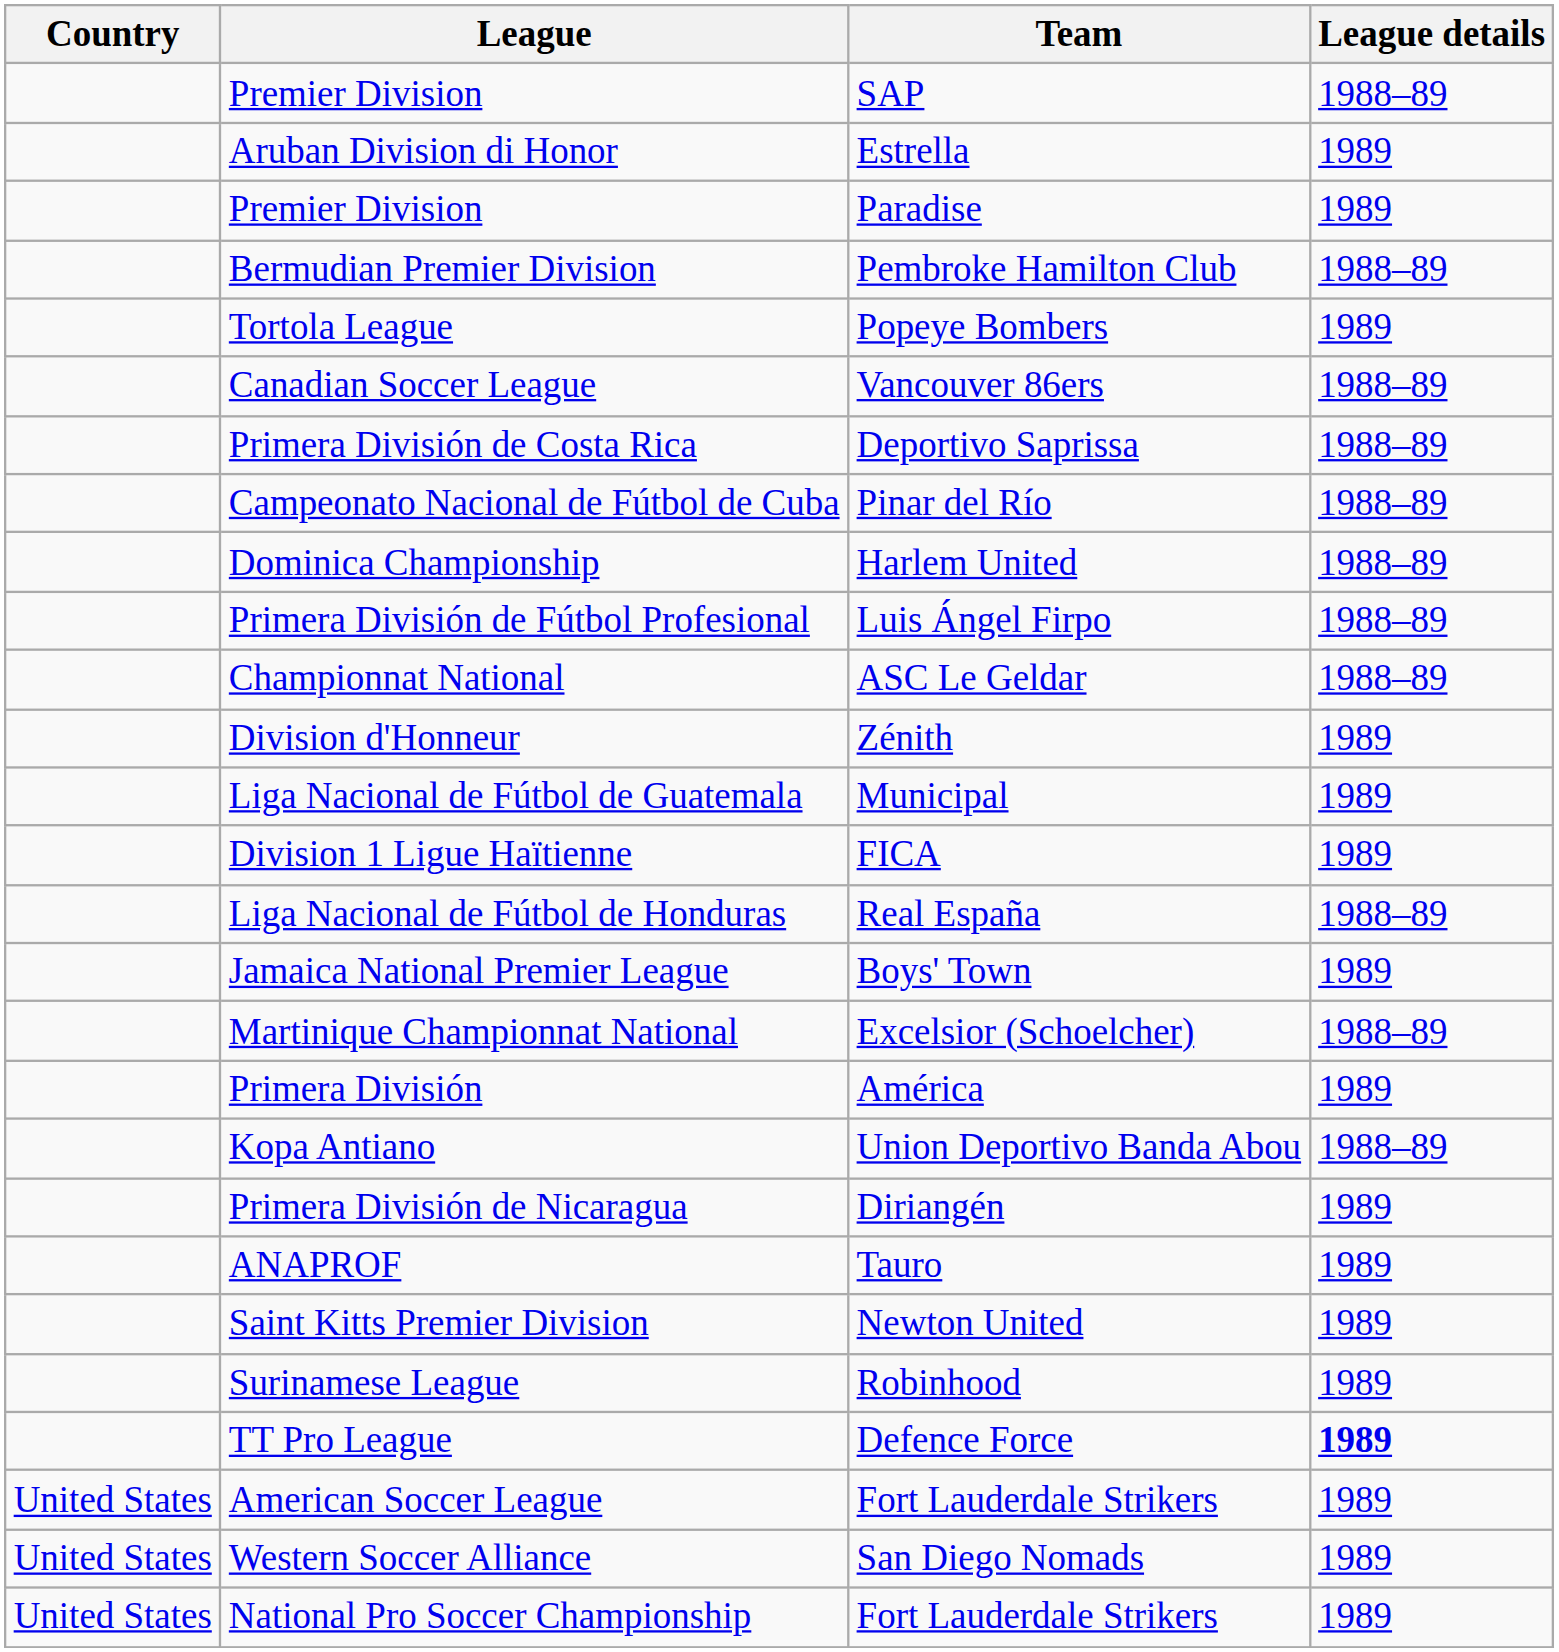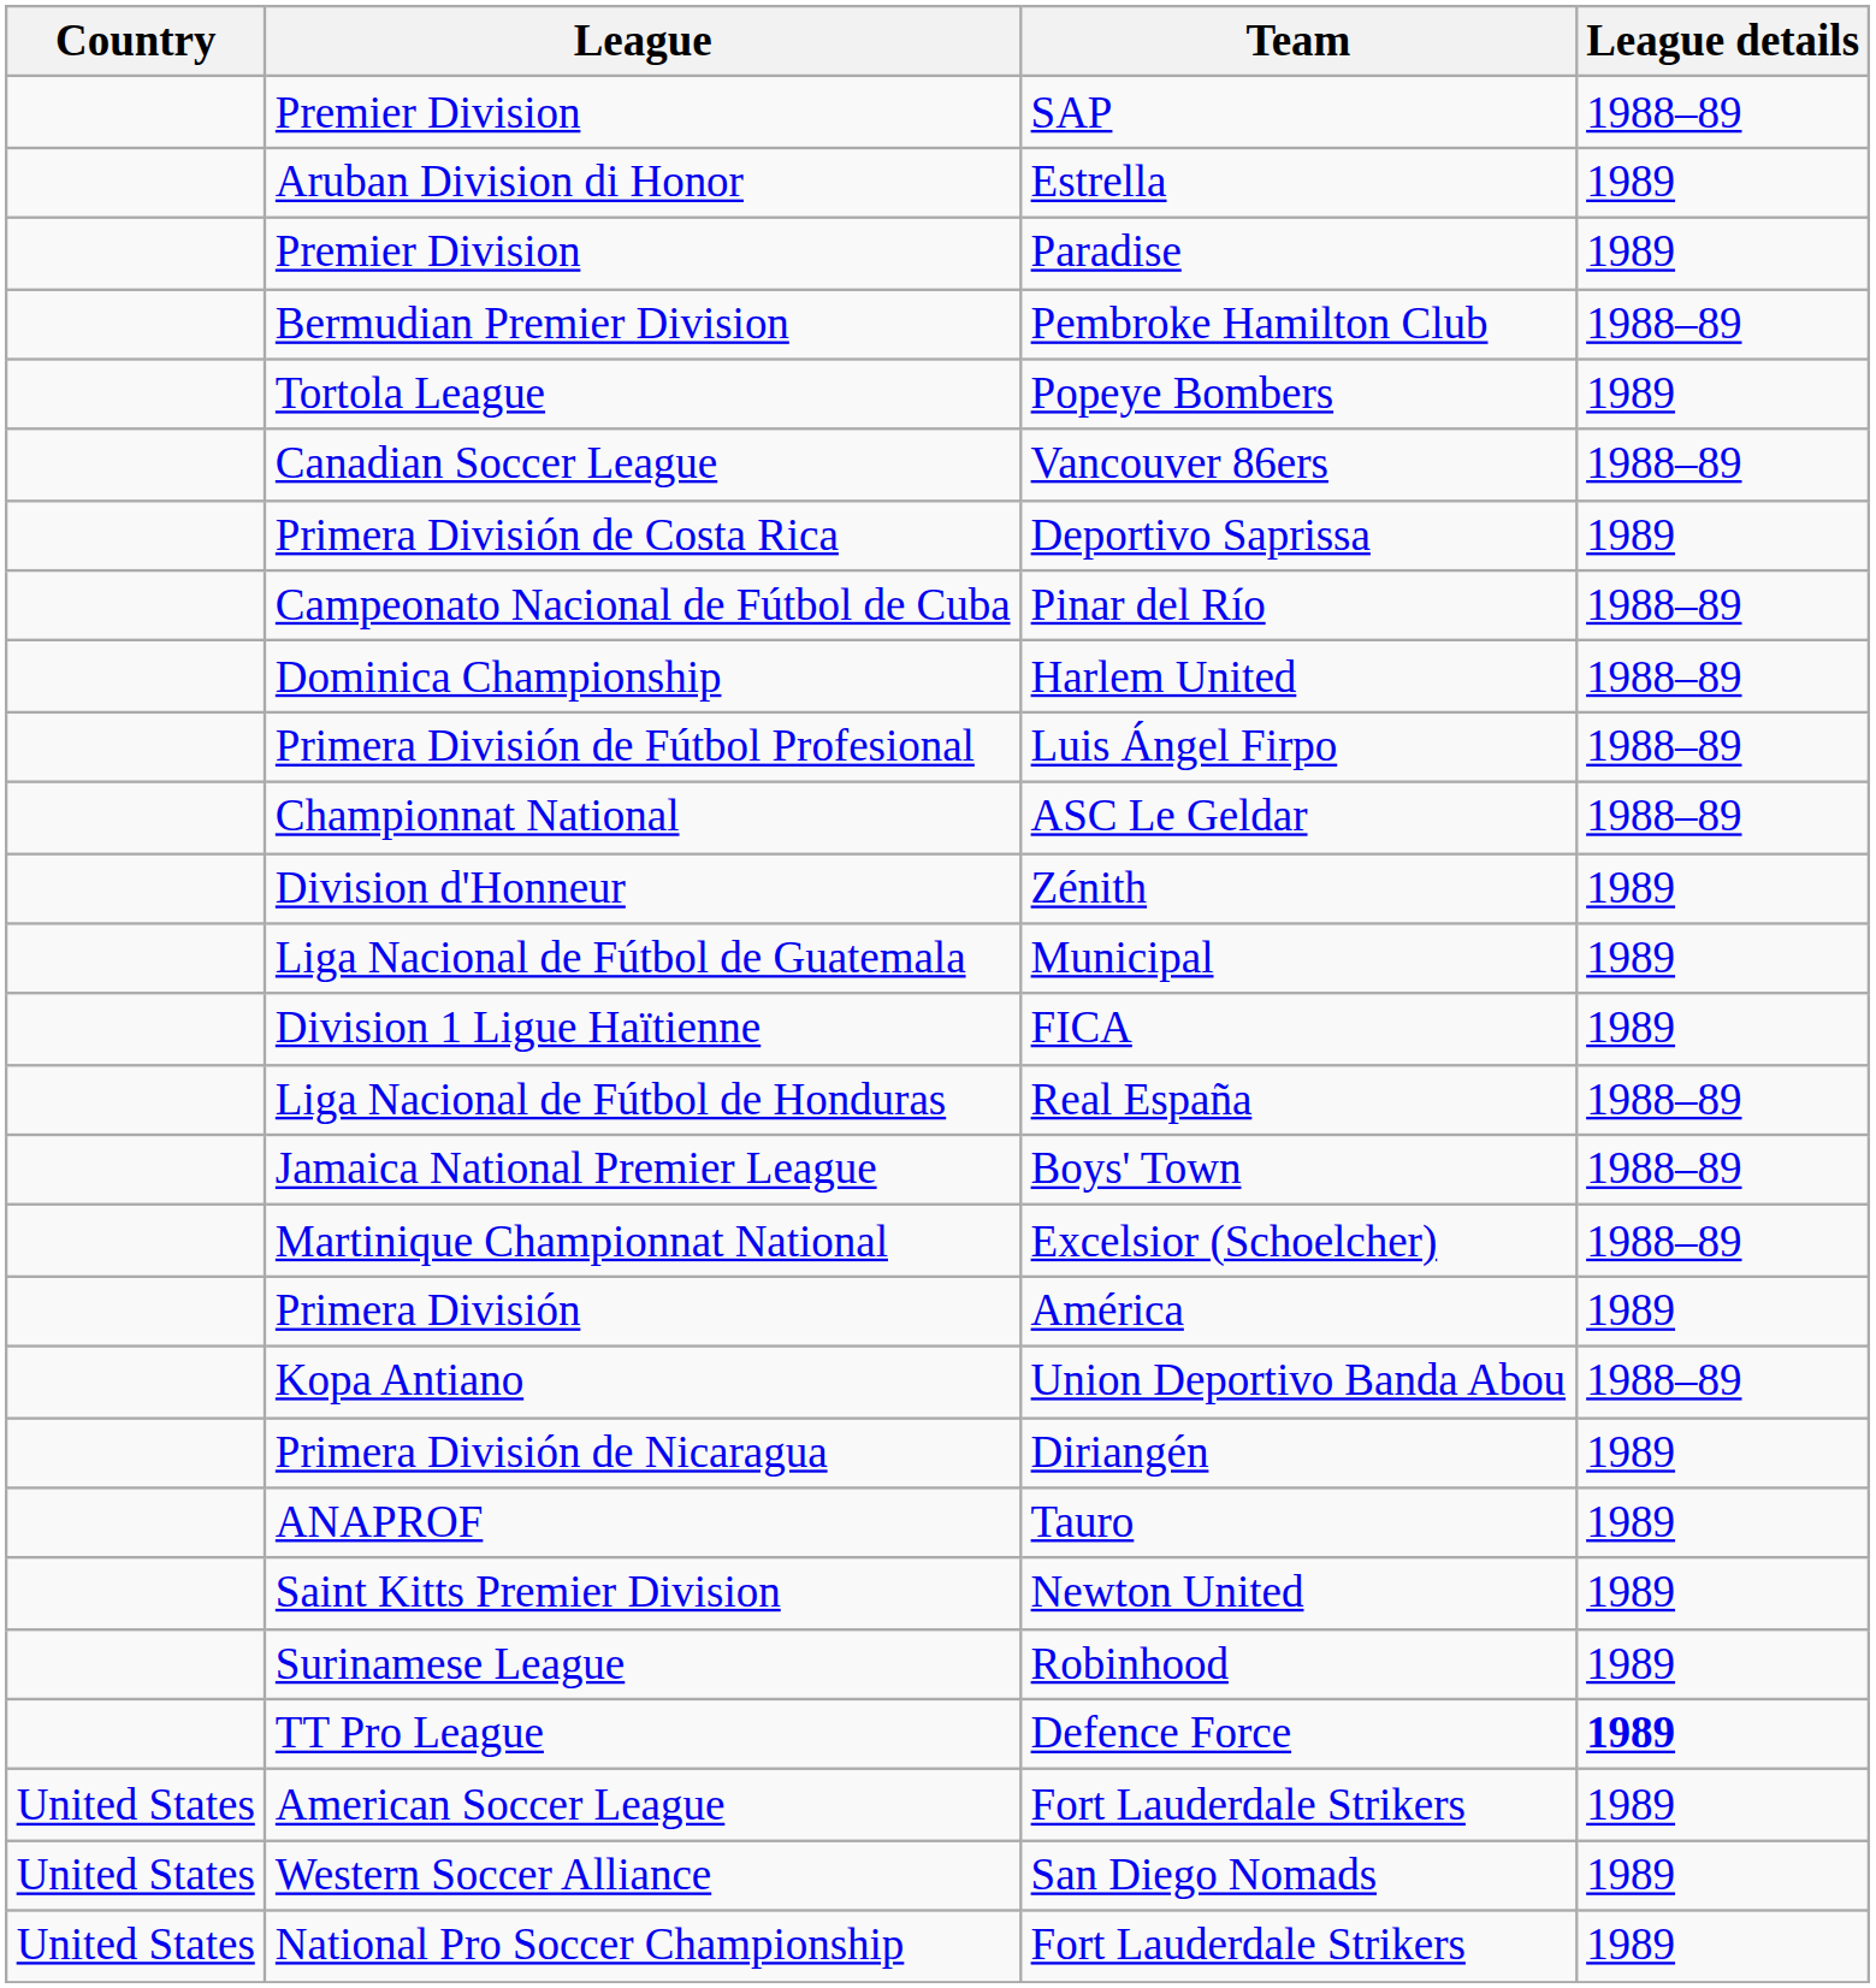Primera División de Costa Rica | League details: 1988–89 -> 1989
Jamaica National Premier League | League details: 1989 -> 1988–89
